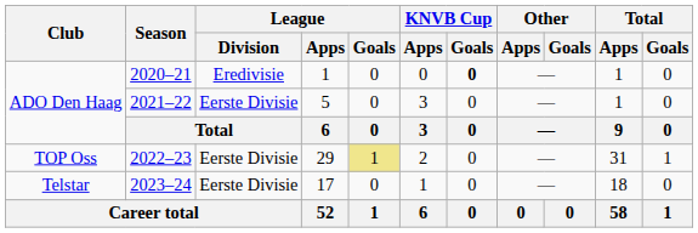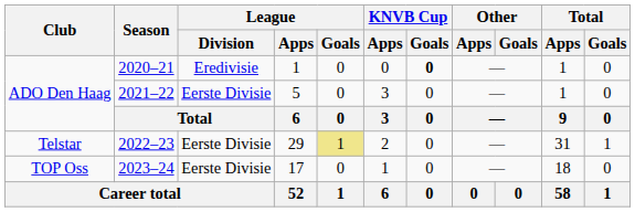2022–23 | Club: TOP Oss -> Telstar
2023–24 | Club: Telstar -> TOP Oss
